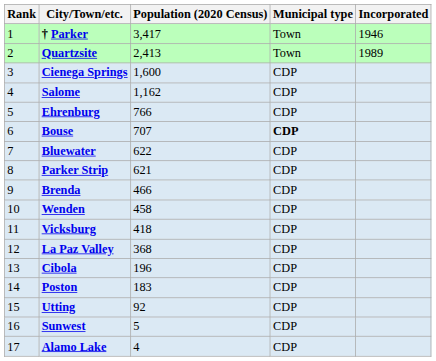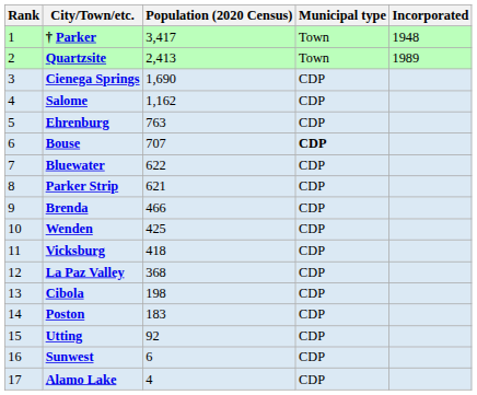† Parker | Incorporated: 1946 -> 1948
Cienega Springs | Population (2020 Census): 1,600 -> 1,690
Ehrenburg | Population (2020 Census): 766 -> 763
Wenden | Population (2020 Census): 458 -> 425
Cibola | Population (2020 Census): 196 -> 198
Sunwest | Population (2020 Census): 5 -> 6
